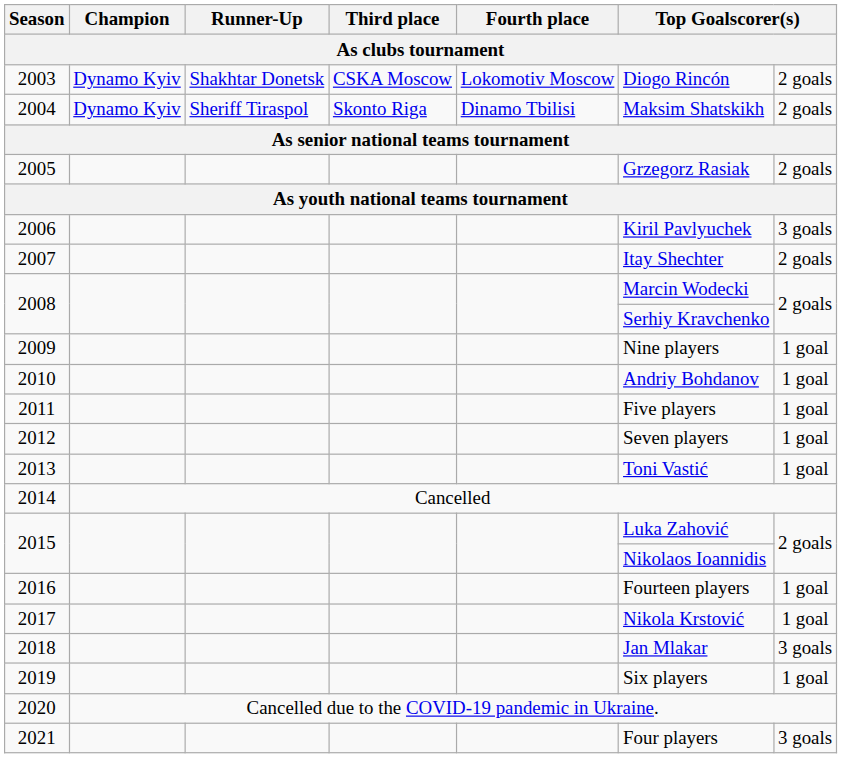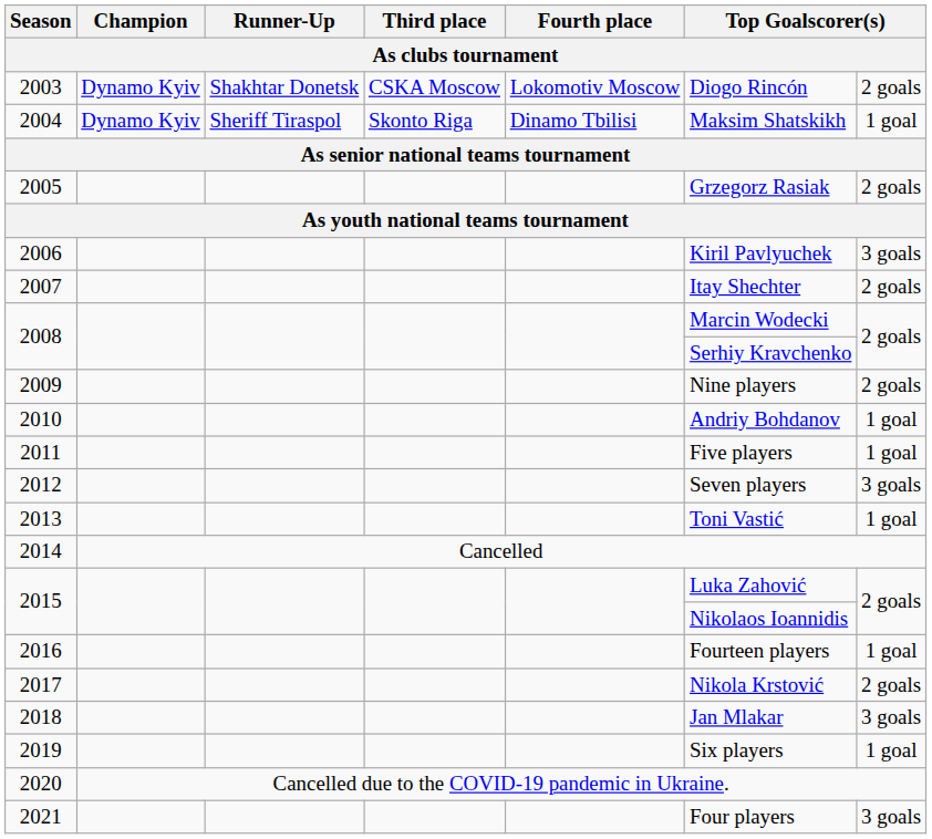2004 | column 7: 2 goals -> 1 goal
2009 | column 7: 1 goal -> 2 goals
2012 | column 7: 1 goal -> 3 goals
2017 | column 7: 1 goal -> 2 goals
